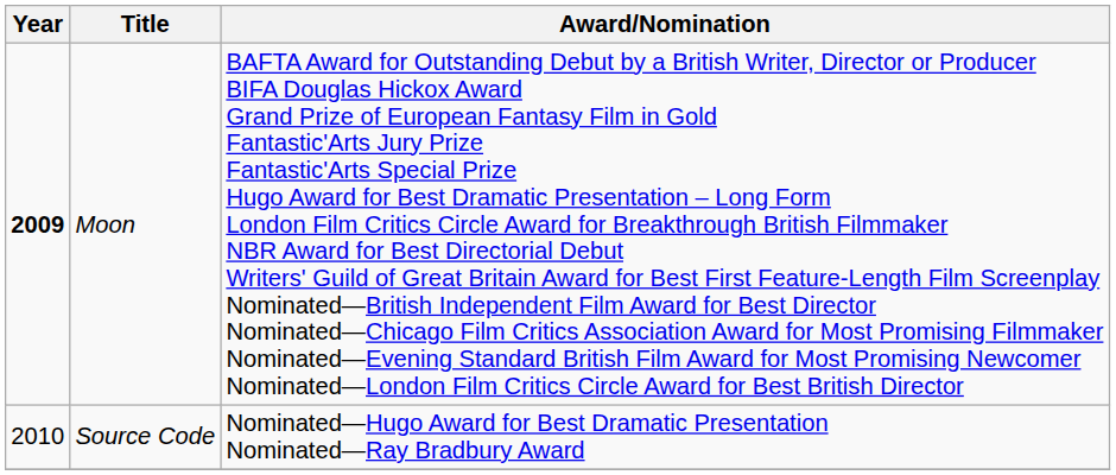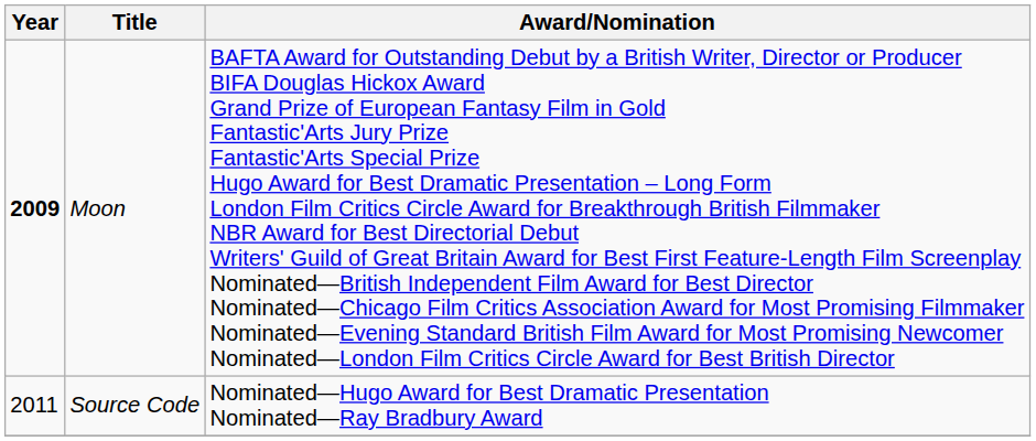Source Code | Year: 2010 -> 2011
